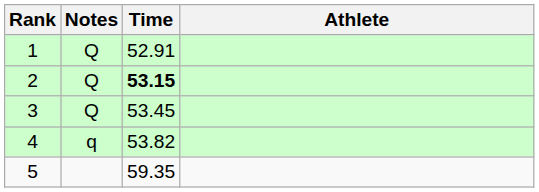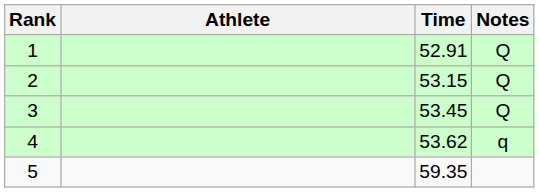columns swapped: Athlete <-> Notes
2 | Time: bold -> normal
4 | Time: 53.82 -> 53.62
